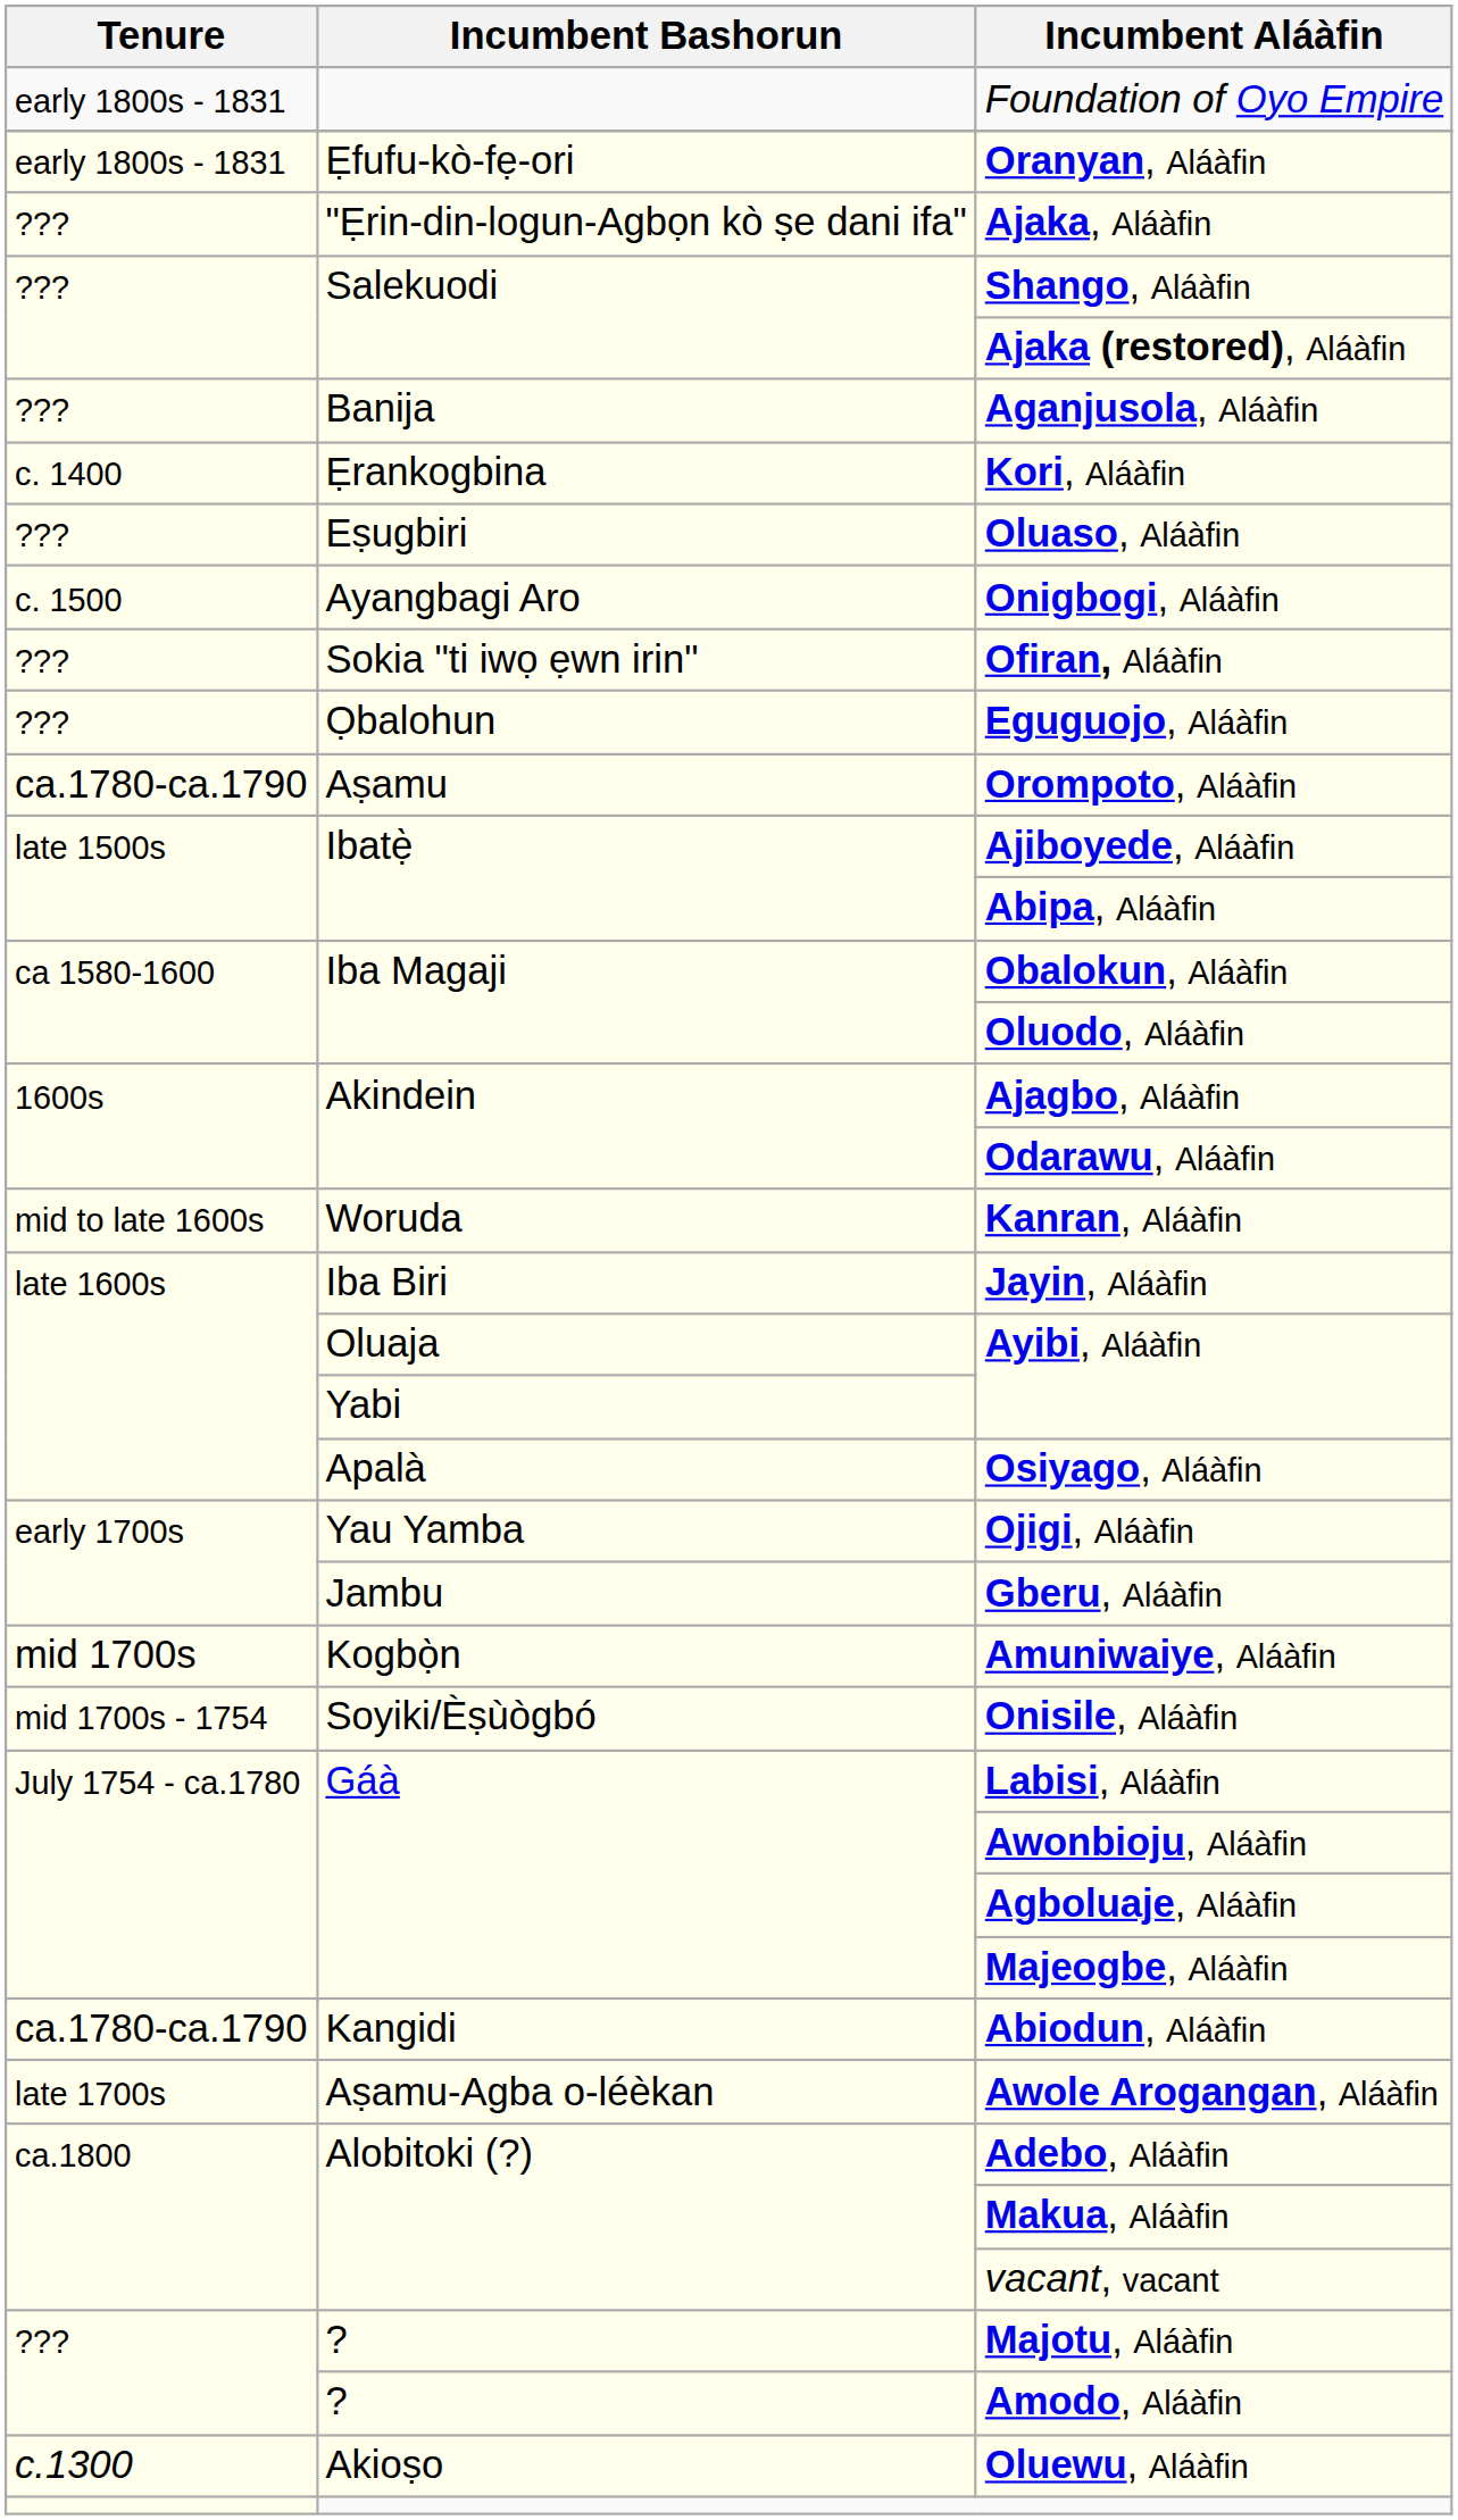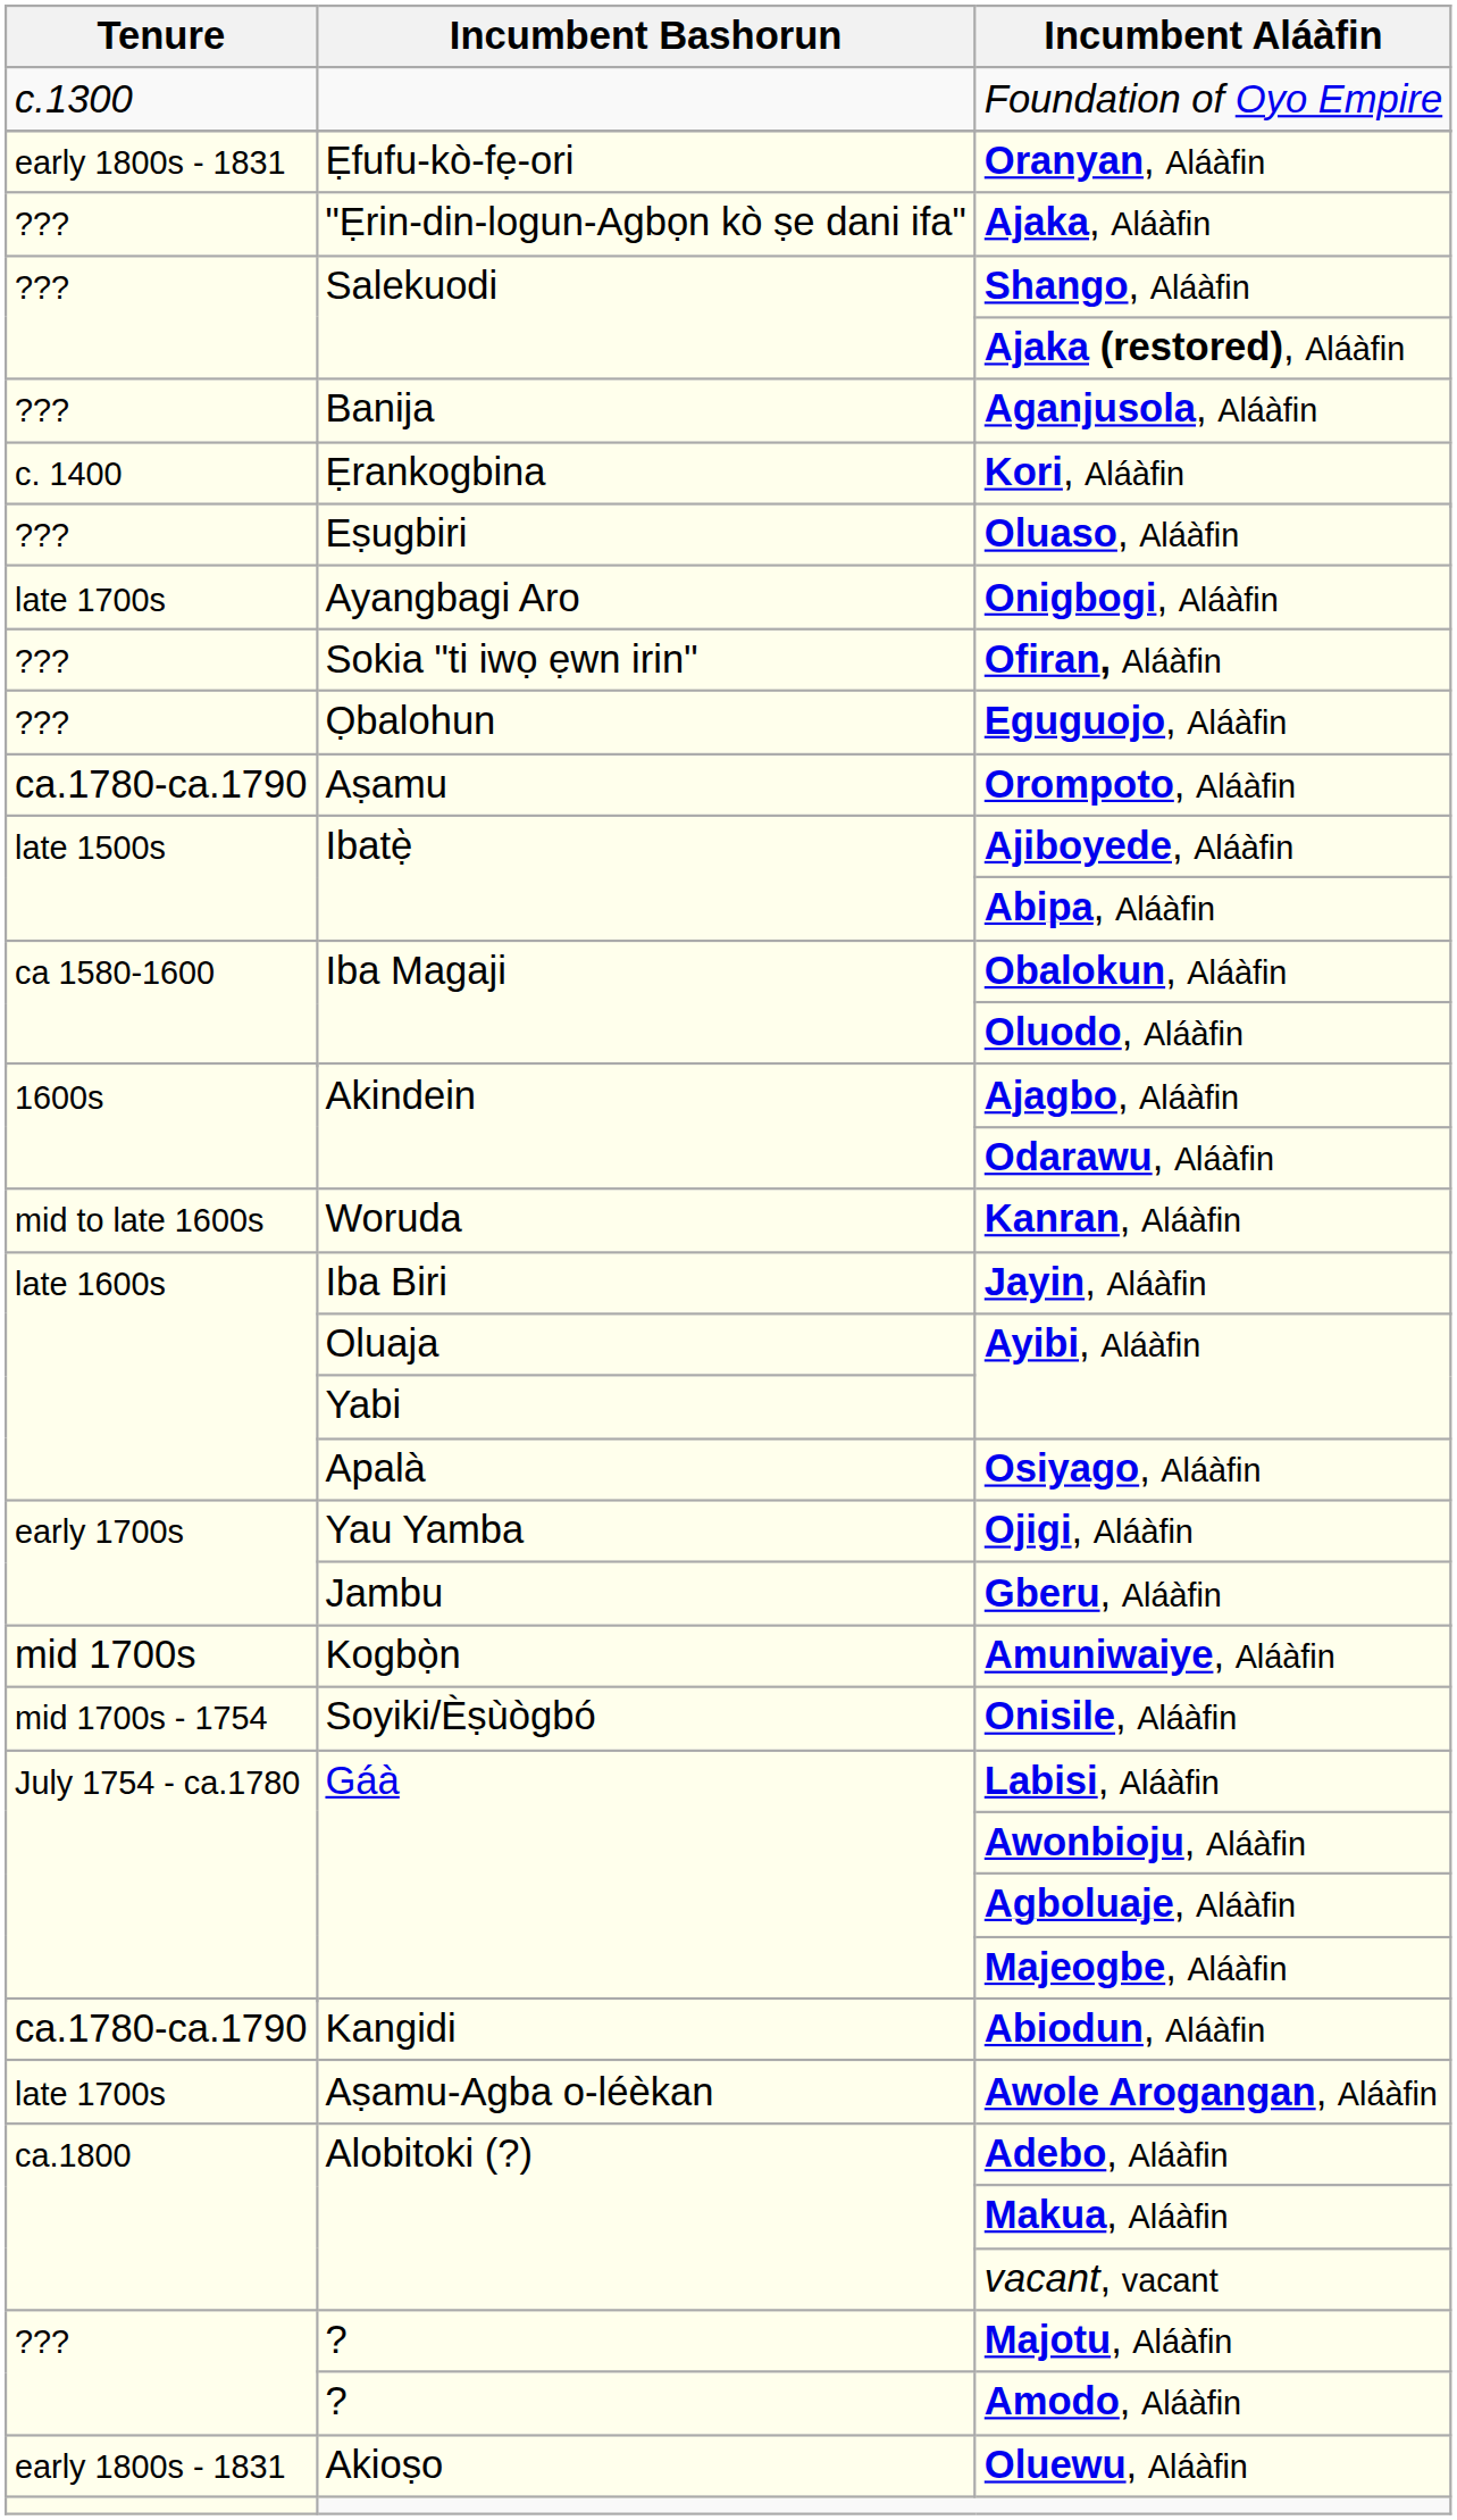Foundation of Oyo Empire | Tenure: early 1800s - 1831 -> c.1300
Onigbogi, Aláàfin | Tenure: c. 1500 -> late 1700s
Oluewu, Aláàfin | Tenure: c.1300 -> early 1800s - 1831
